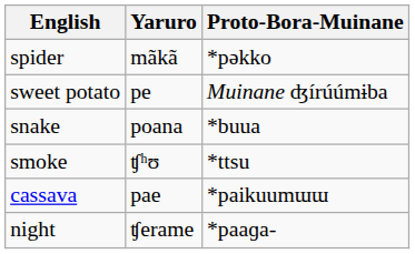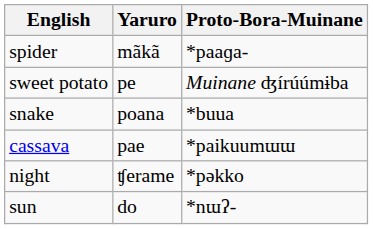spider | Proto-Bora-Muinane: *pəkko -> *paaɡa-
- row: smoke | ʧʰʊ | *ttsu
night | Proto-Bora-Muinane: *paaɡa- -> *pəkko
+ row: sun | do | *nɯʔ-
